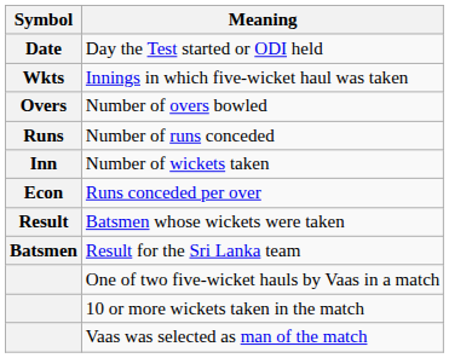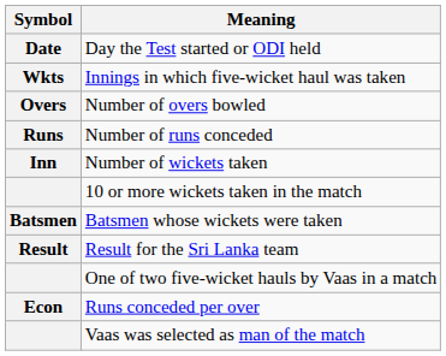rows swapped: Runs conceded per over <-> 10 or more wickets taken in the match
Batsmen whose wickets were taken | Symbol: Result -> Batsmen
Result for the Sri Lanka team | Symbol: Batsmen -> Result
